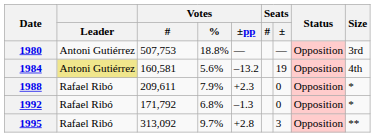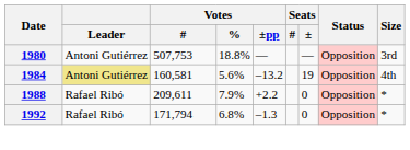1988 | Votes / ±pp: +2.3 -> +2.2
1992 | Votes / #: 171,792 -> 171,794
- row: 1995 | Rafael Ribó | 313,092 | 9.7% | +2.8 | 3 | Opposition | **
